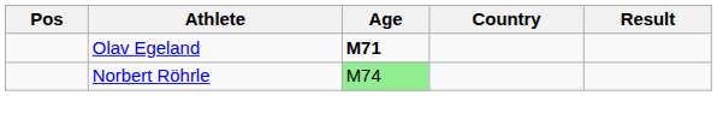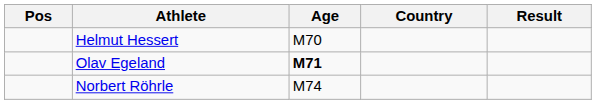+ row: Helmut Hessert | M70
Norbert Röhrle | Age: lightgreen background -> no background
